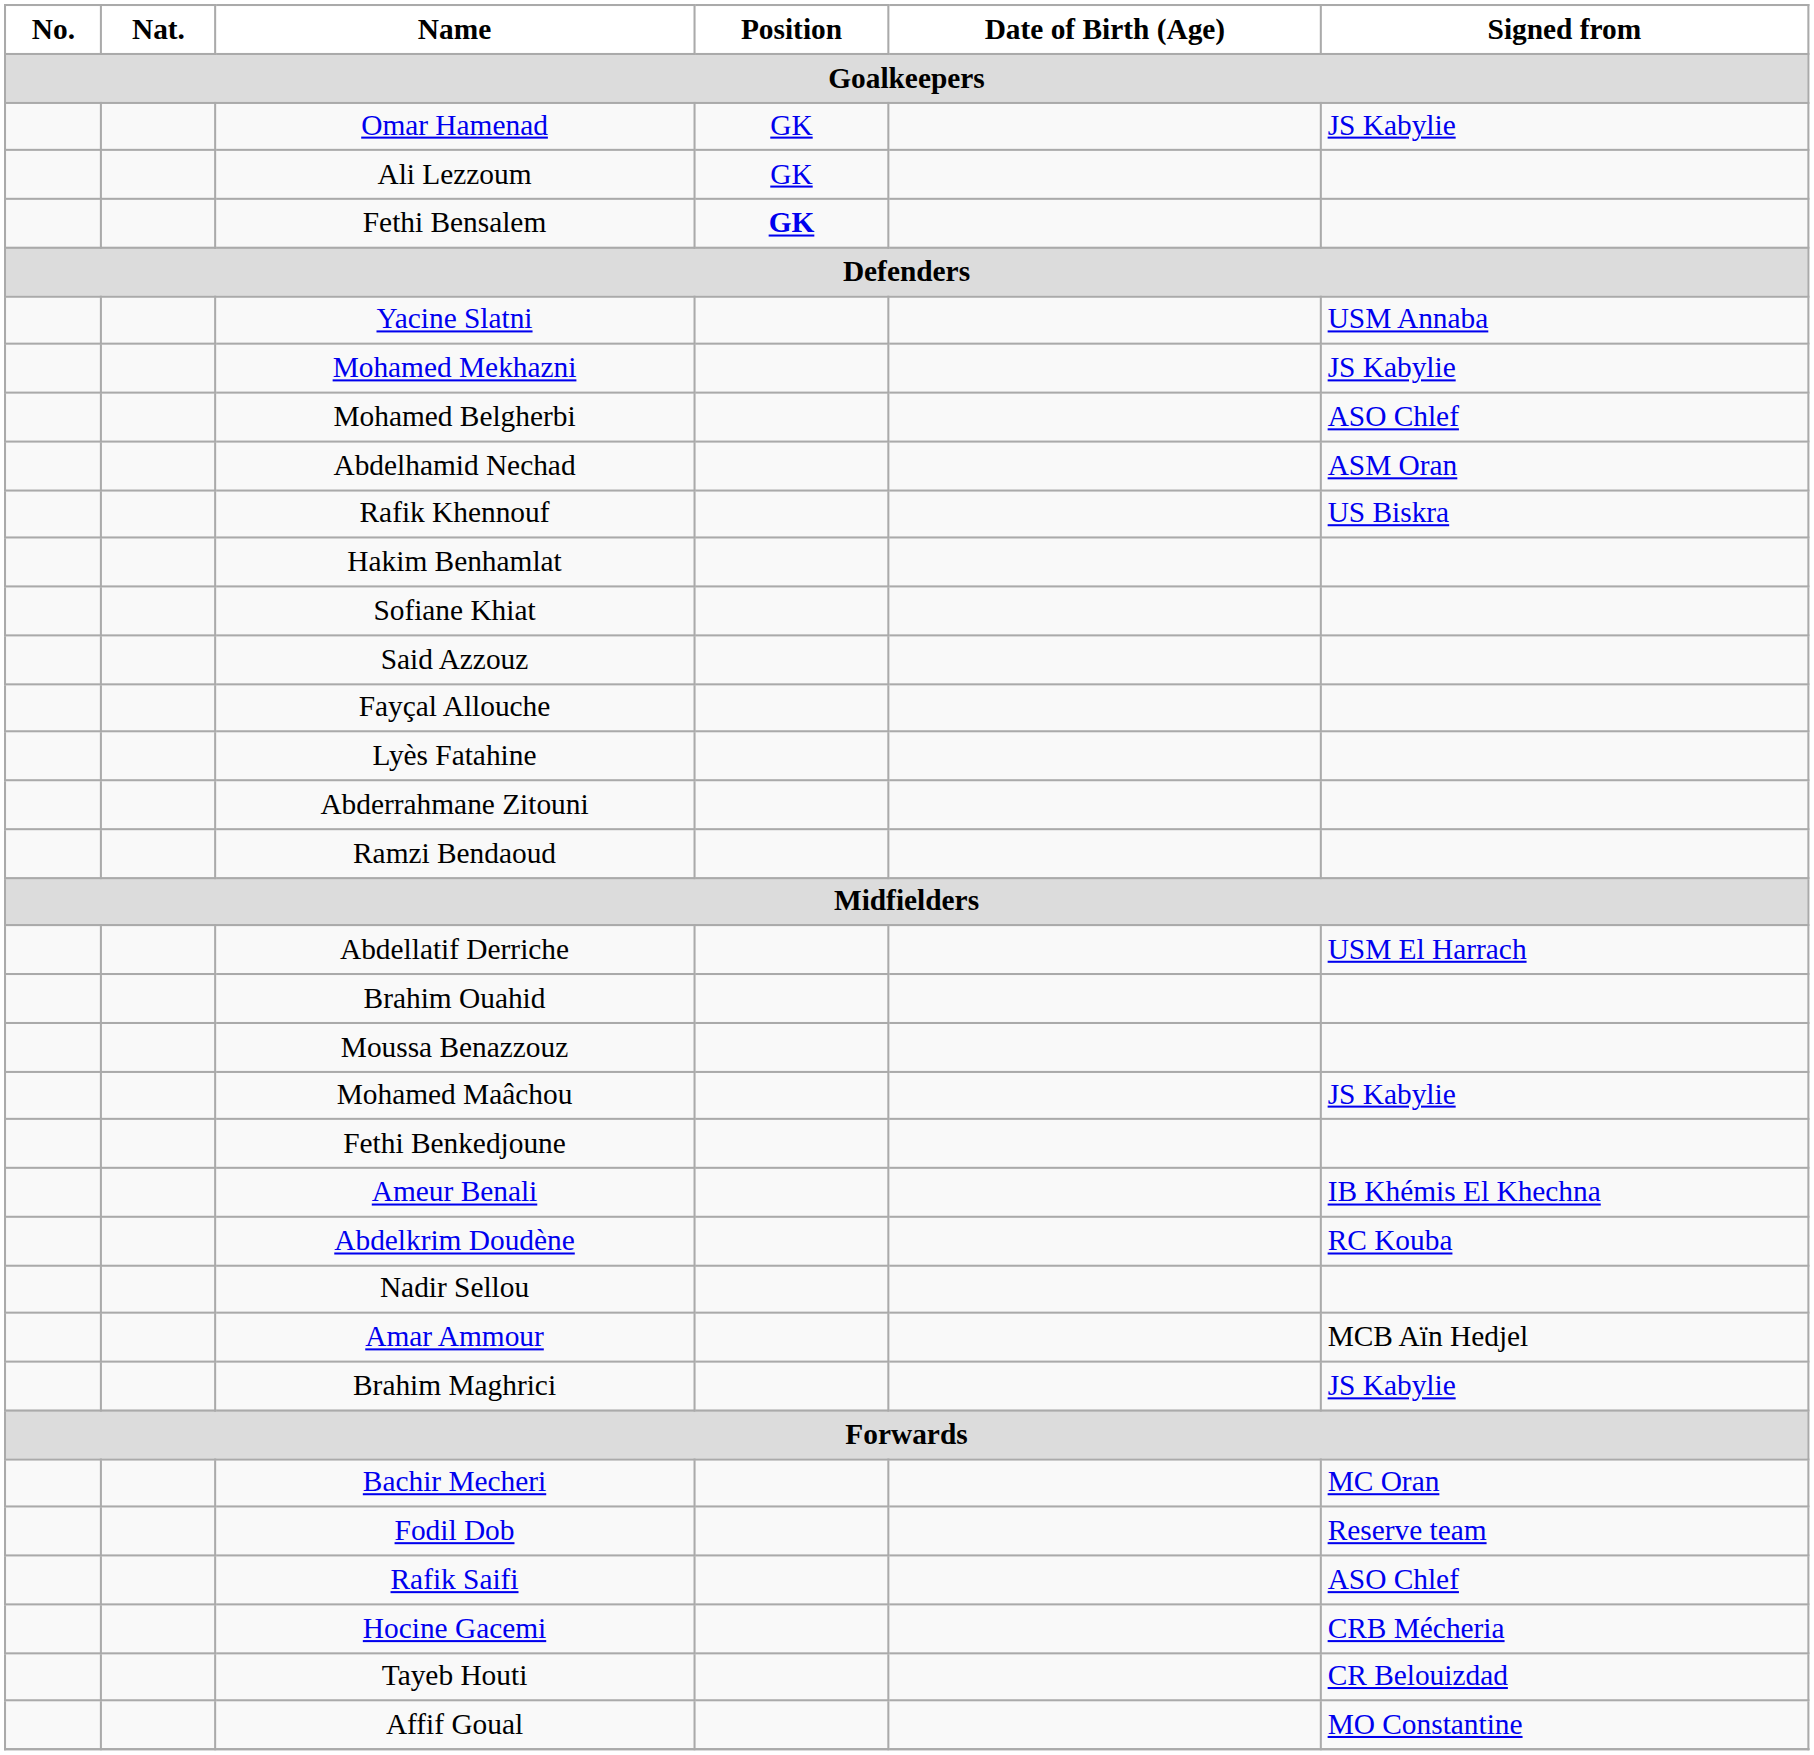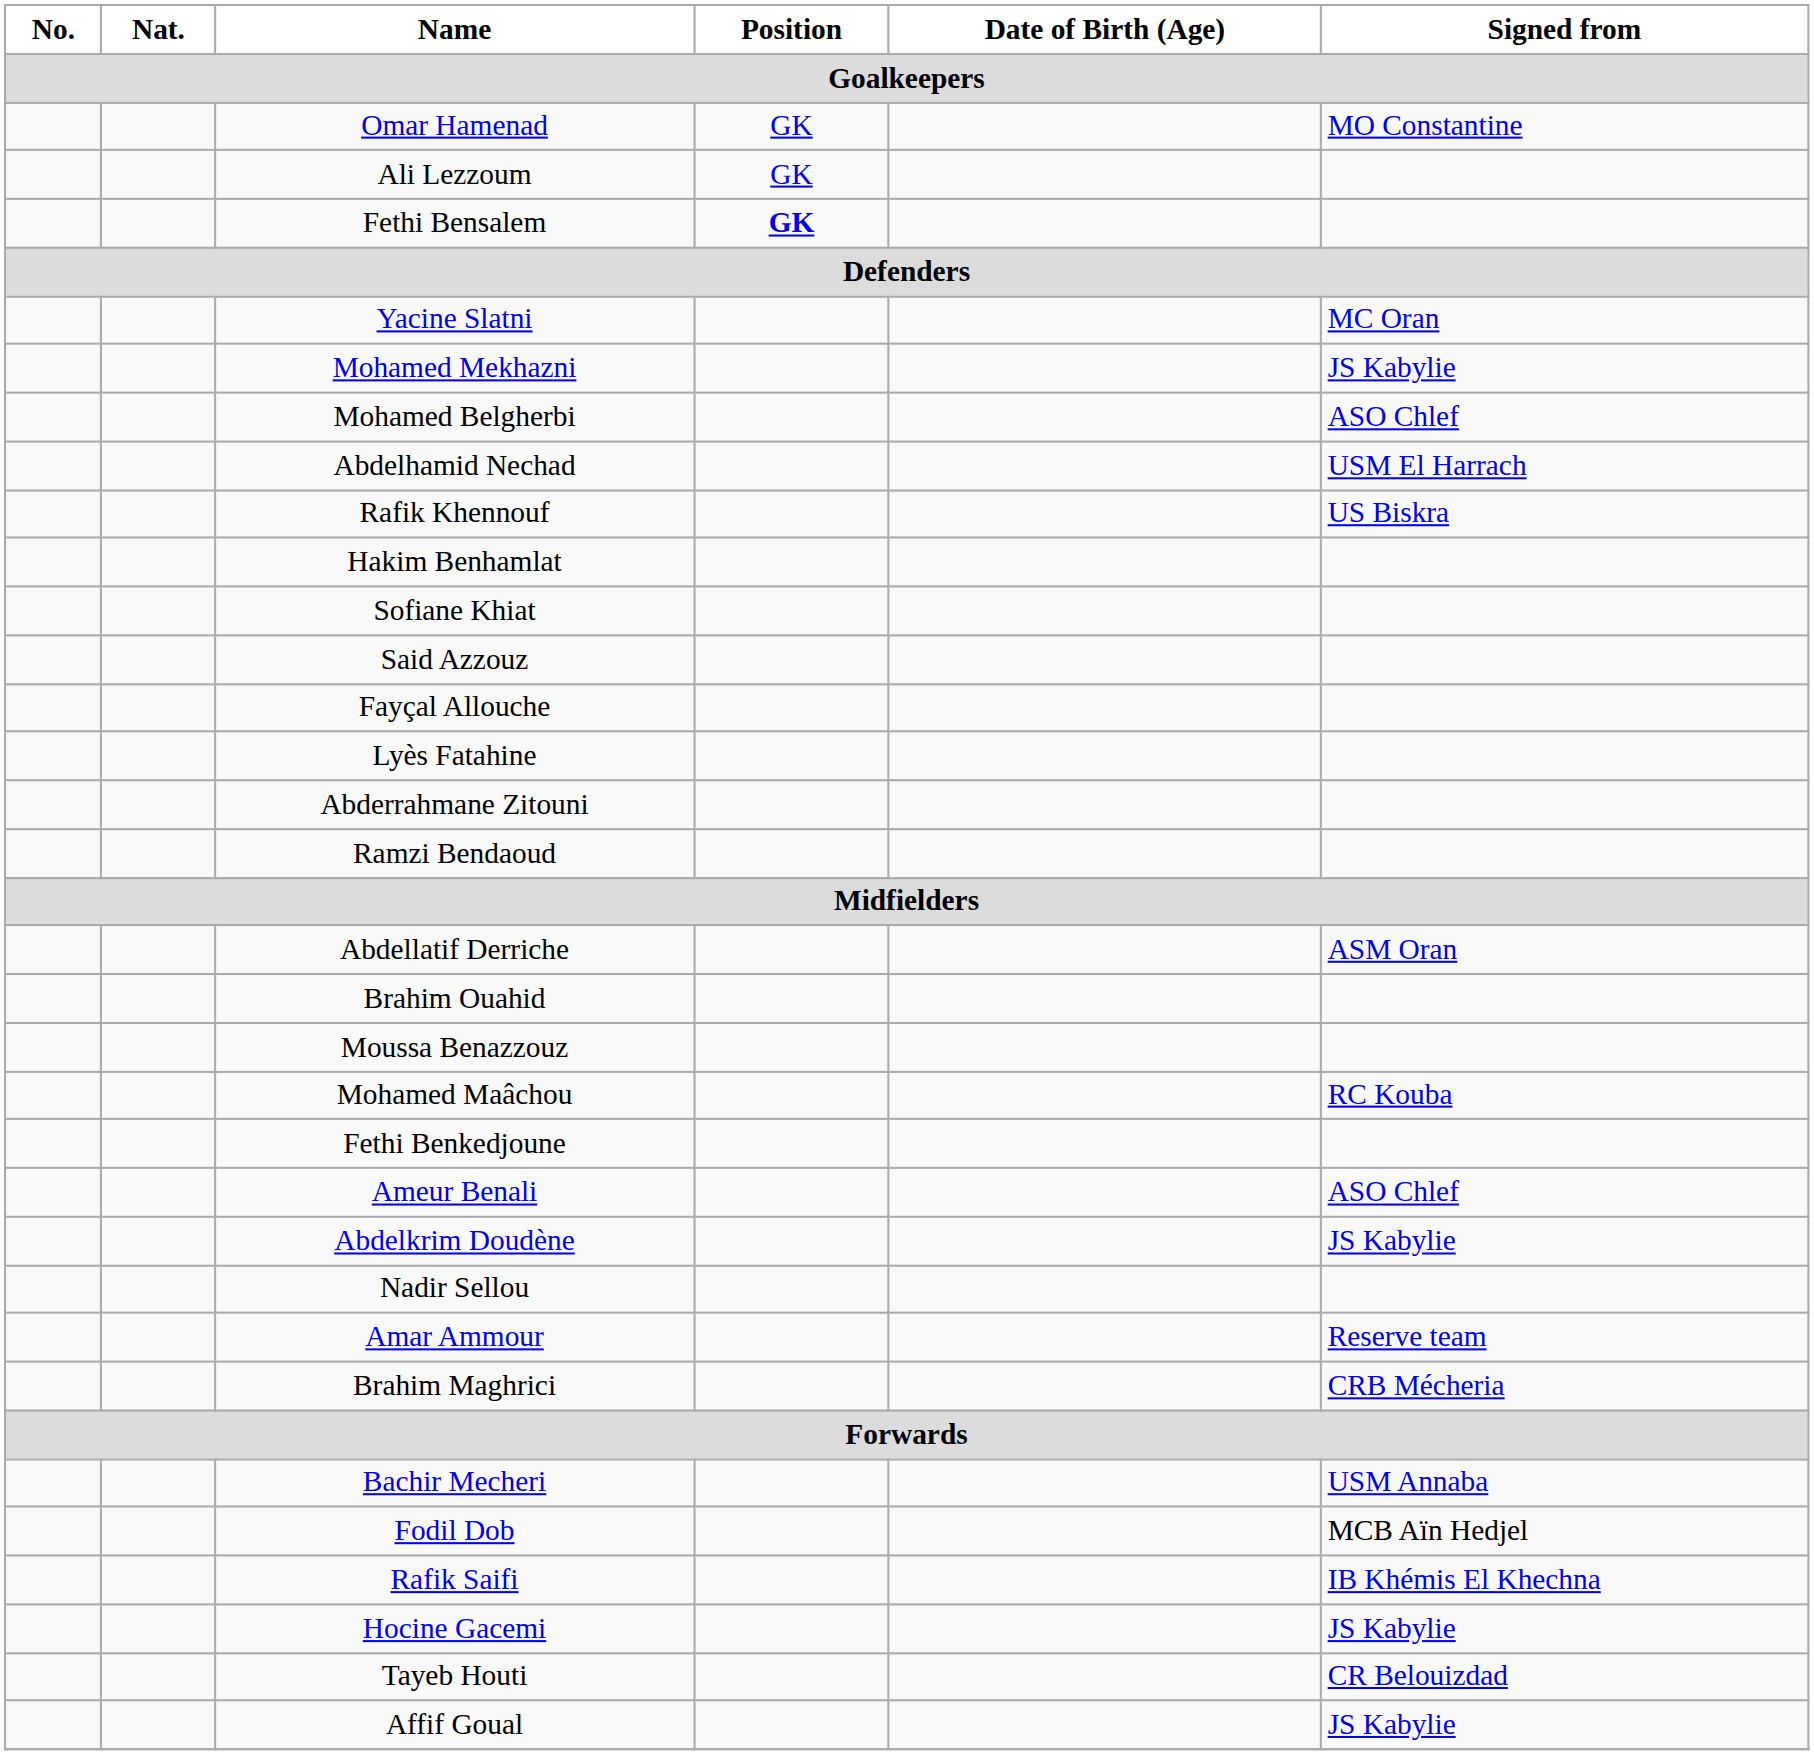Omar Hamenad | Signed from: JS Kabylie -> MO Constantine
Yacine Slatni | Signed from: USM Annaba -> MC Oran
Abdelhamid Nechad | Signed from: ASM Oran -> USM El Harrach
Abdellatif Derriche | Signed from: USM El Harrach -> ASM Oran
Mohamed Maâchou | Signed from: JS Kabylie -> RC Kouba
Ameur Benali | Signed from: IB Khémis El Khechna -> ASO Chlef
Abdelkrim Doudène | Signed from: RC Kouba -> JS Kabylie
Amar Ammour | Signed from: MCB Aïn Hedjel -> Reserve team
Brahim Maghrici | Signed from: JS Kabylie -> CRB Mécheria
Bachir Mecheri | Signed from: MC Oran -> USM Annaba
Fodil Dob | Signed from: Reserve team -> MCB Aïn Hedjel
Rafik Saifi | Signed from: ASO Chlef -> IB Khémis El Khechna
Hocine Gacemi | Signed from: CRB Mécheria -> JS Kabylie
Affif Goual | Signed from: MO Constantine -> JS Kabylie
